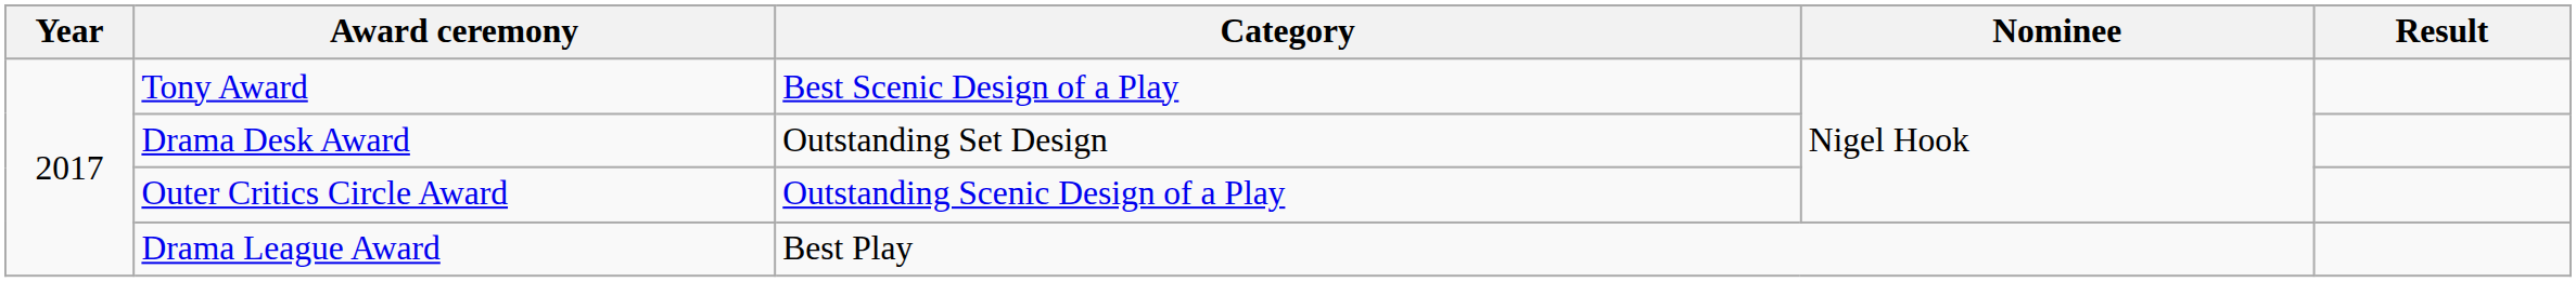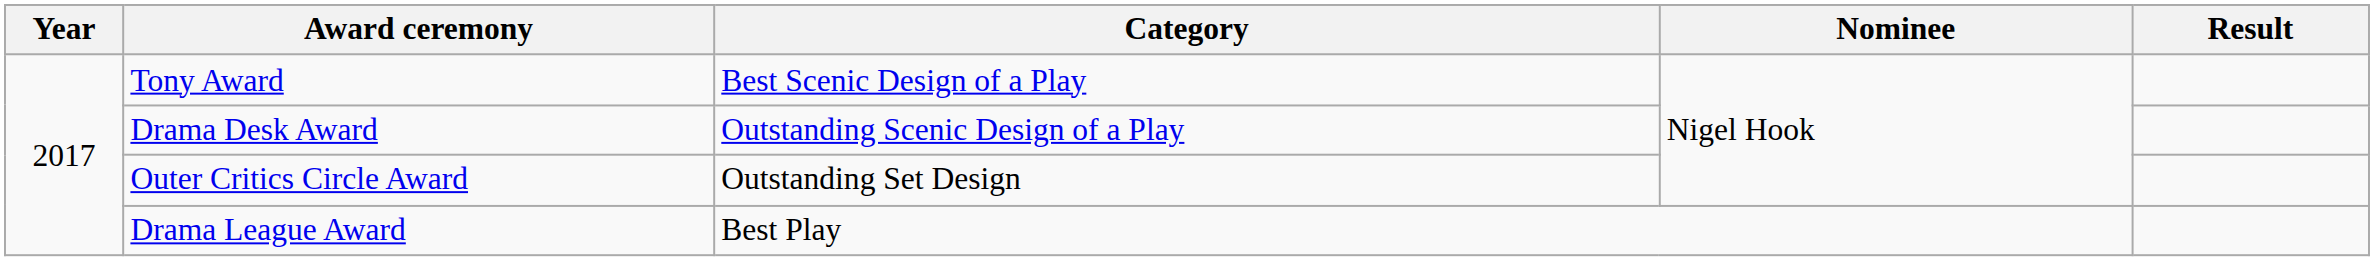Drama Desk Award | Category: Outstanding Set Design -> Outstanding Scenic Design of a Play
Outer Critics Circle Award | Category: Outstanding Scenic Design of a Play -> Outstanding Set Design
